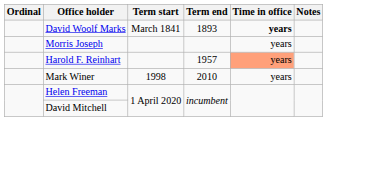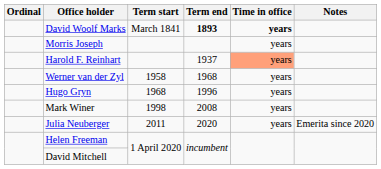David Woolf Marks | Term end: normal -> bold
Harold F. Reinhart | Term end: 1957 -> 1937
+ row: Werner van der Zyl | 1958 | 1968 | years
+ row: Hugo Gryn | 1968 | 1996 | years
Mark Winer | Term end: 2010 -> 2008
+ row: Julia Neuberger | 2011 | 2020 | years | Emerita since 2020
